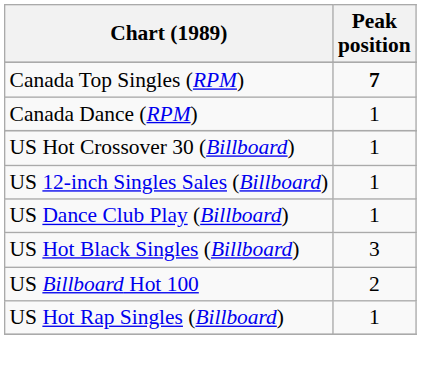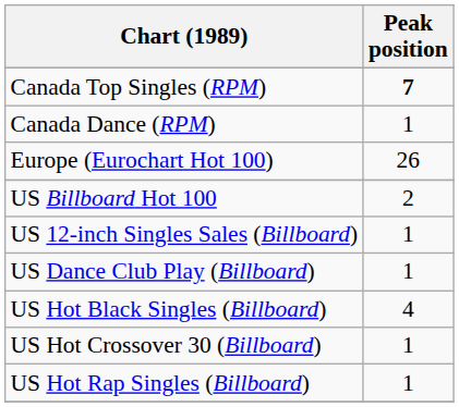+ row: Europe (Eurochart Hot 100) | 26
rows swapped: US Billboard Hot 100 <-> US Hot Crossover 30 (Billboard)
US Hot Black Singles (Billboard) | Peak position: 3 -> 4
